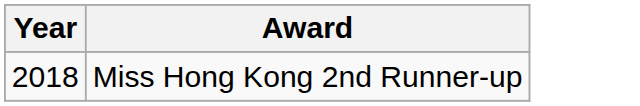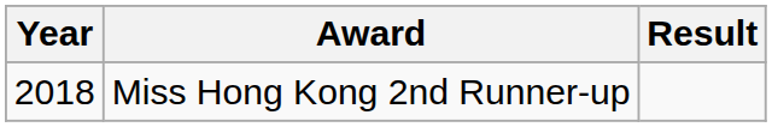+ column: Result
